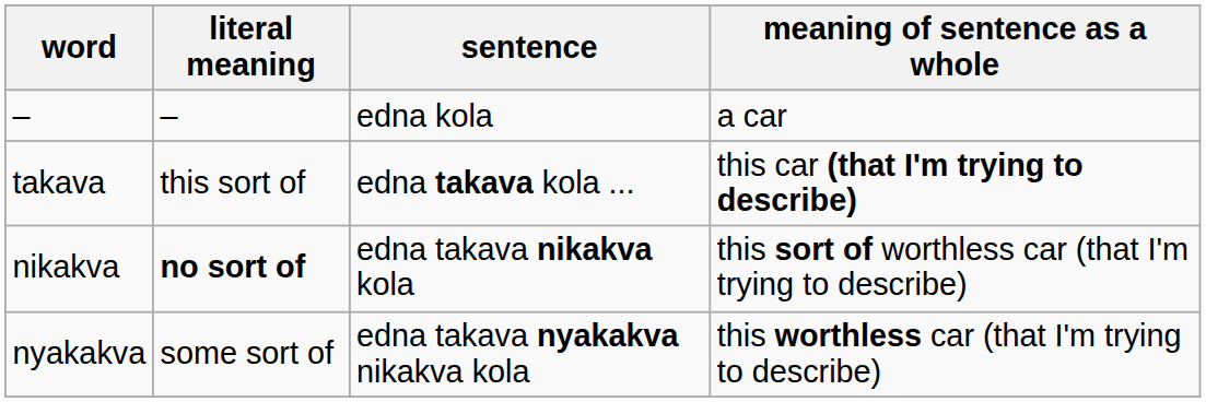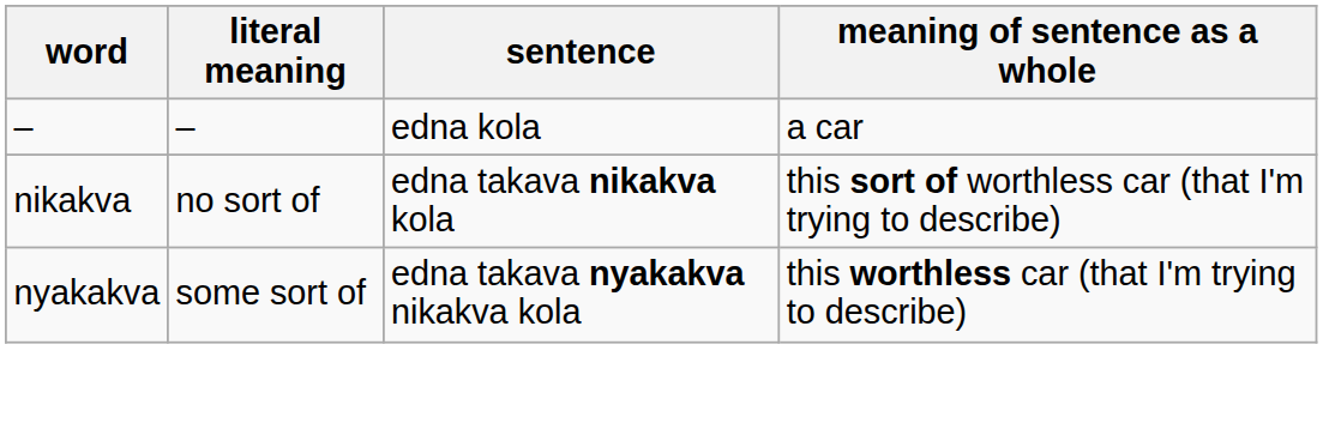- row: takava | this sort of | edna takava kola ... | this car (that I'm trying to describe)
nikakva | literal meaning: bold -> normal
